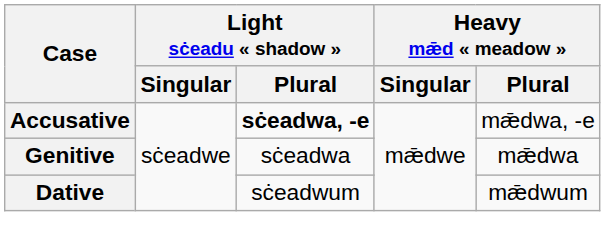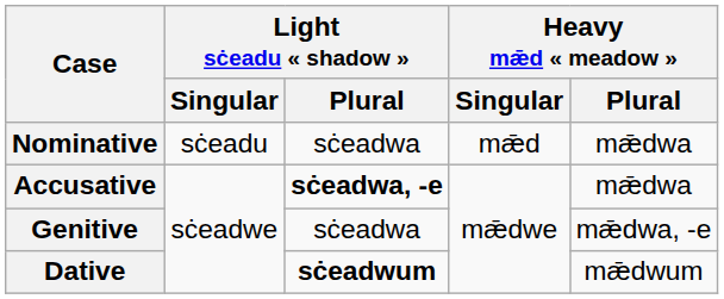+ row: Nominative | sċeadu | sċeadwa | mǣd | mǣdwa
Accusative | Heavy mǣd « meadow » / Plural: mǣdwa, -e -> mǣdwa
Genitive | Heavy mǣd « meadow » / Plural: mǣdwa -> mǣdwa, -e
Dative | Light sċeadu « shadow » / Plural: normal -> bold
